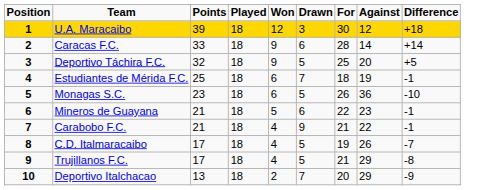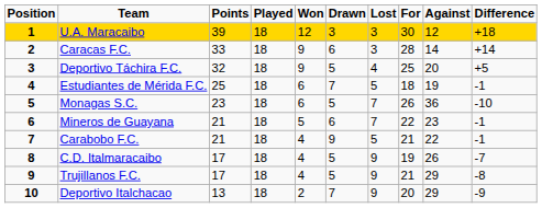+ column: Lost | 3 | 3 | 4 | 5 | 7 | 7 | 5 | 9 | 9 | 9
